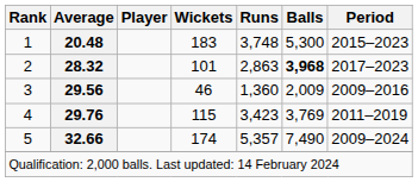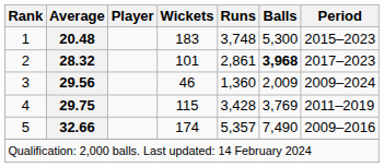2 | Runs: 2,863 -> 2,861
3 | Period: 2009–2016 -> 2009–2024
4 | Average: 29.76 -> 29.75
4 | Runs: 3,423 -> 3,428
5 | Period: 2009–2024 -> 2009–2016
